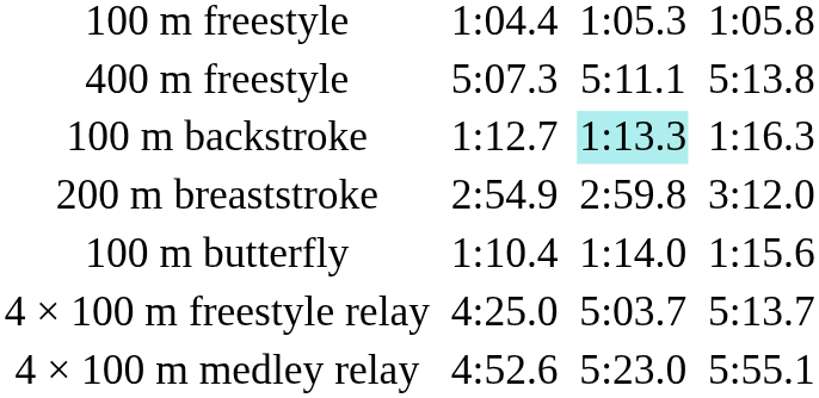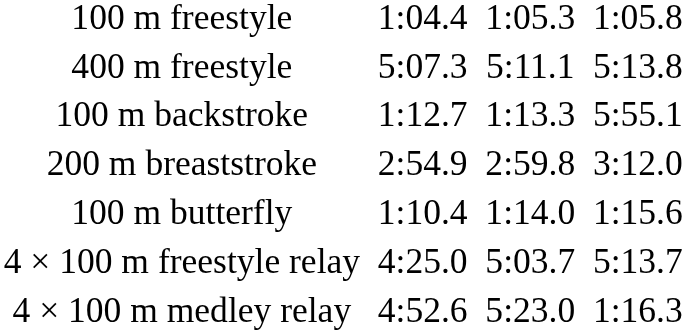100 m backstroke | column 5: paleturquoise background -> no background
100 m backstroke | column 7: 1:16.3 -> 5:55.1
4 × 100 m medley relay | column 7: 5:55.1 -> 1:16.3
